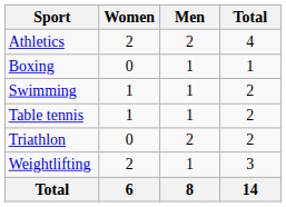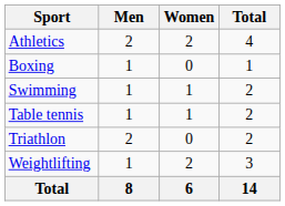columns swapped: Men <-> Women
